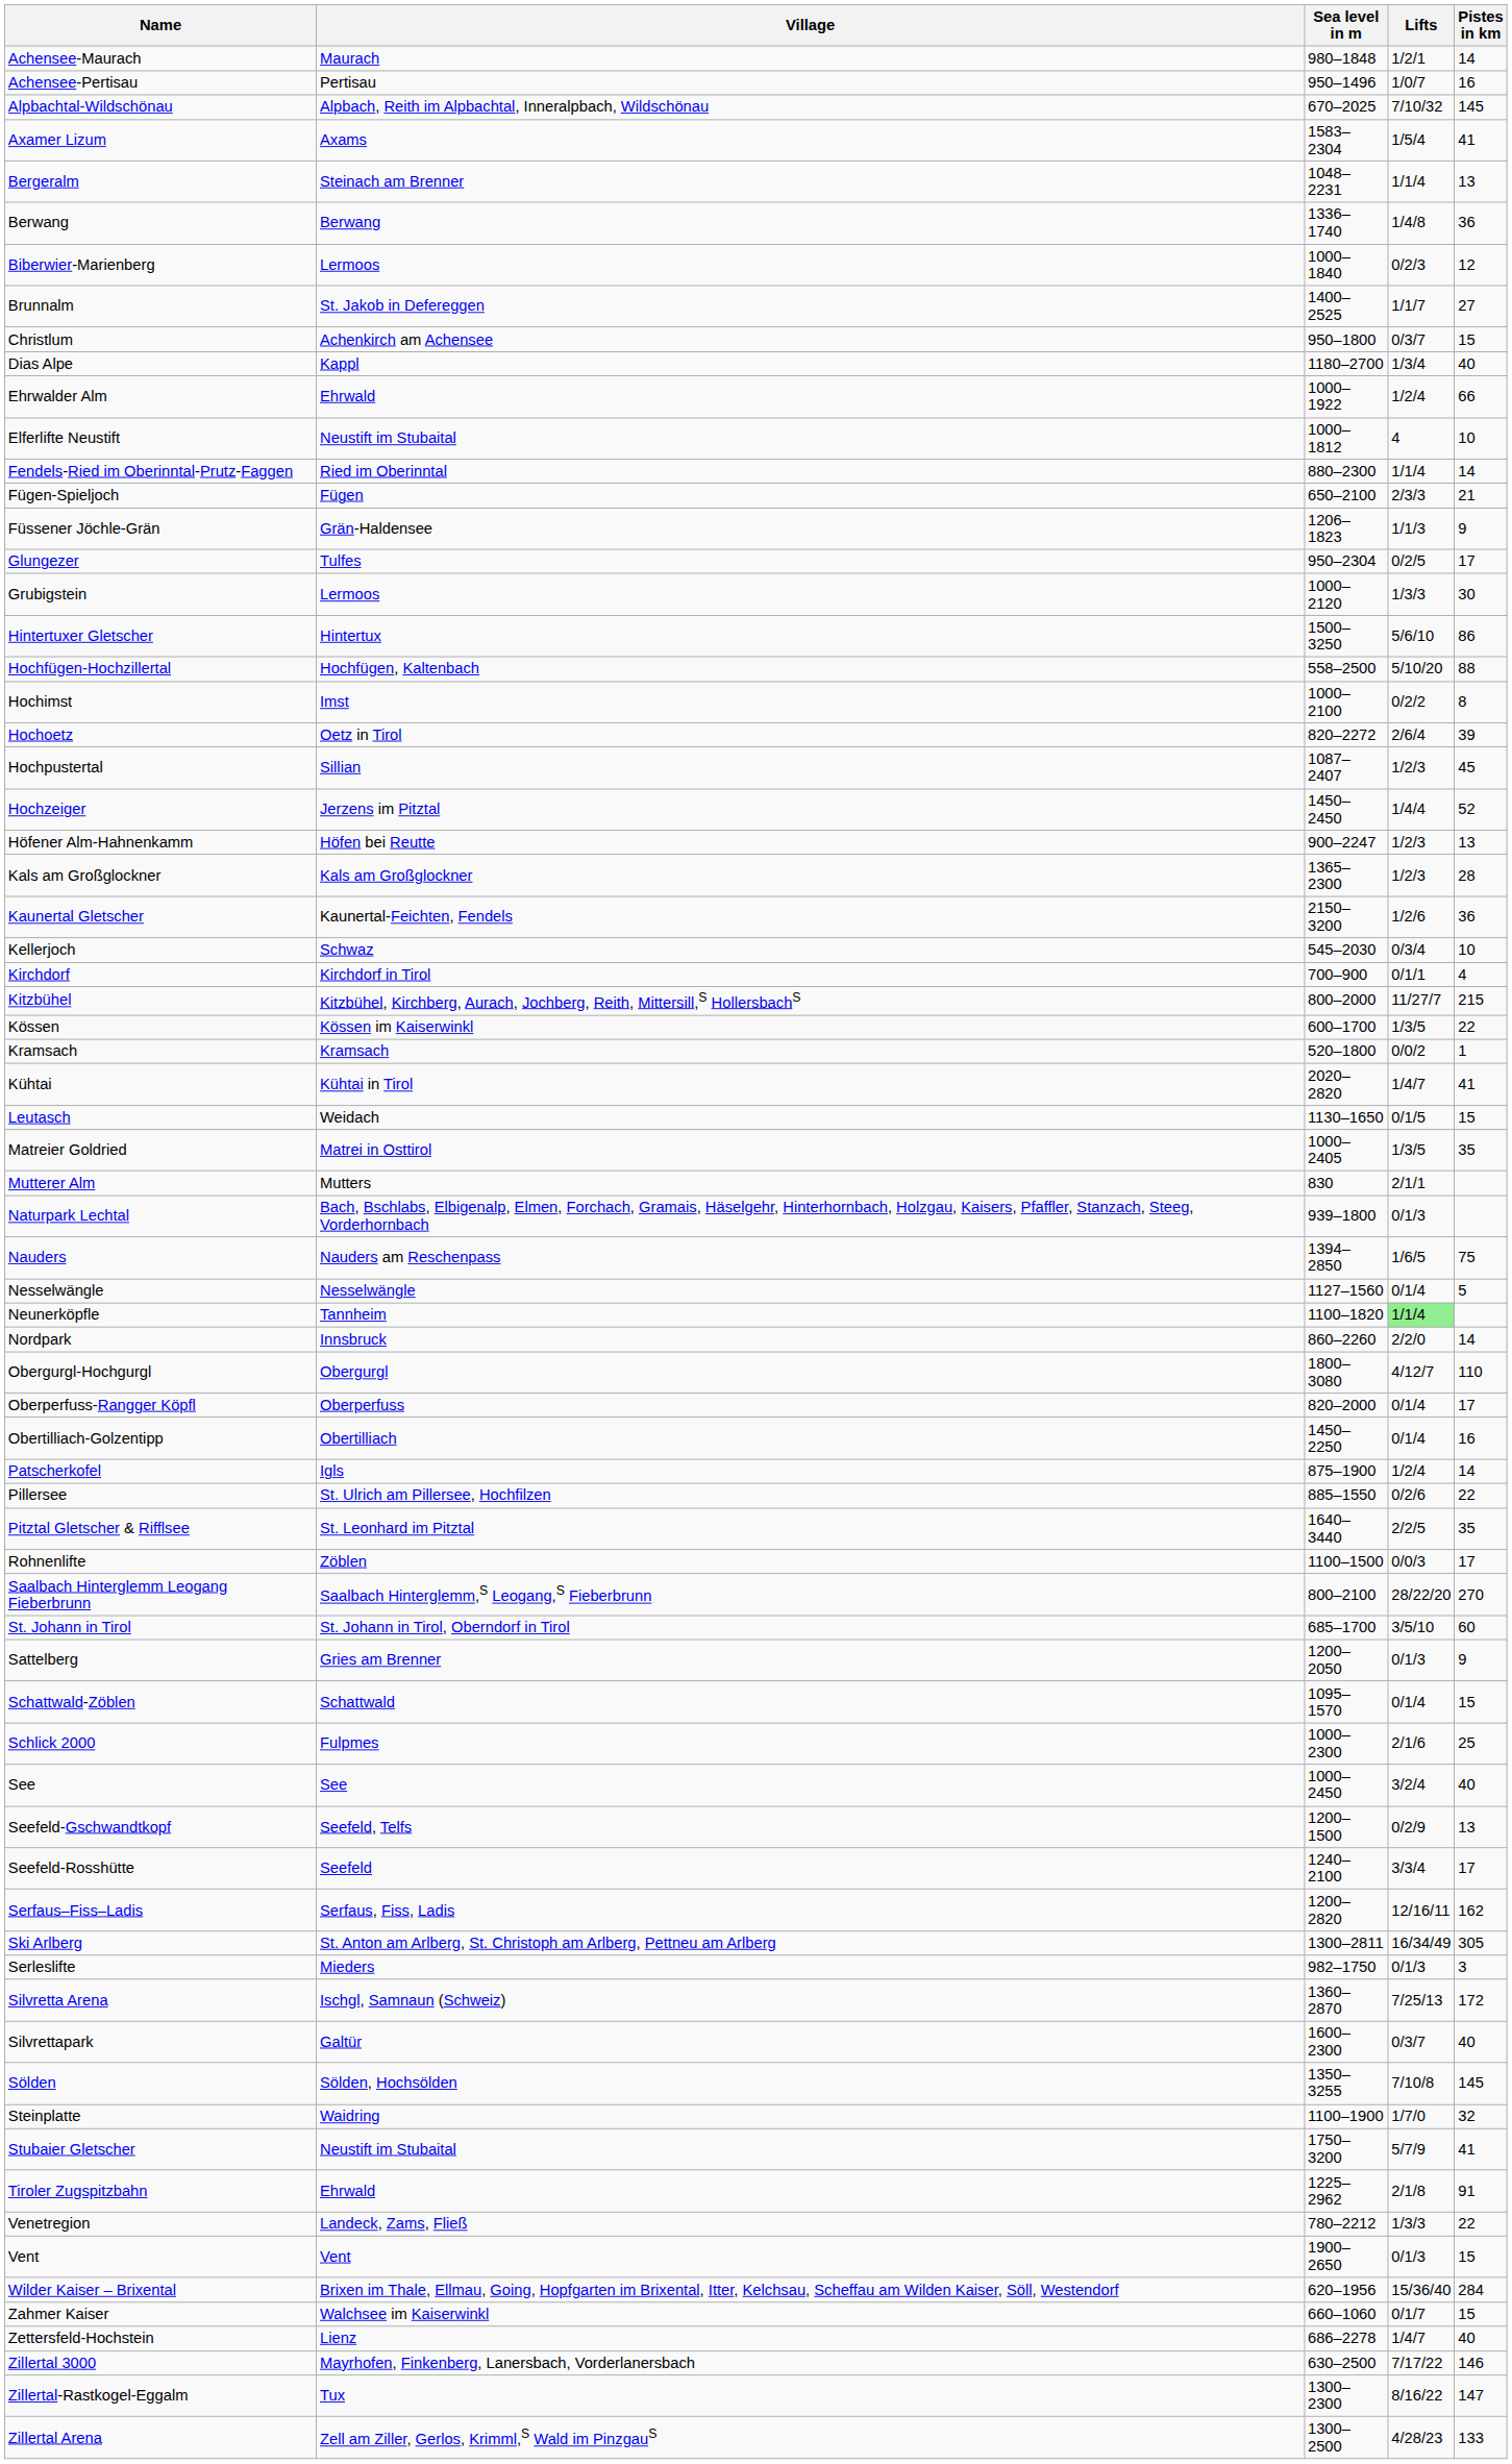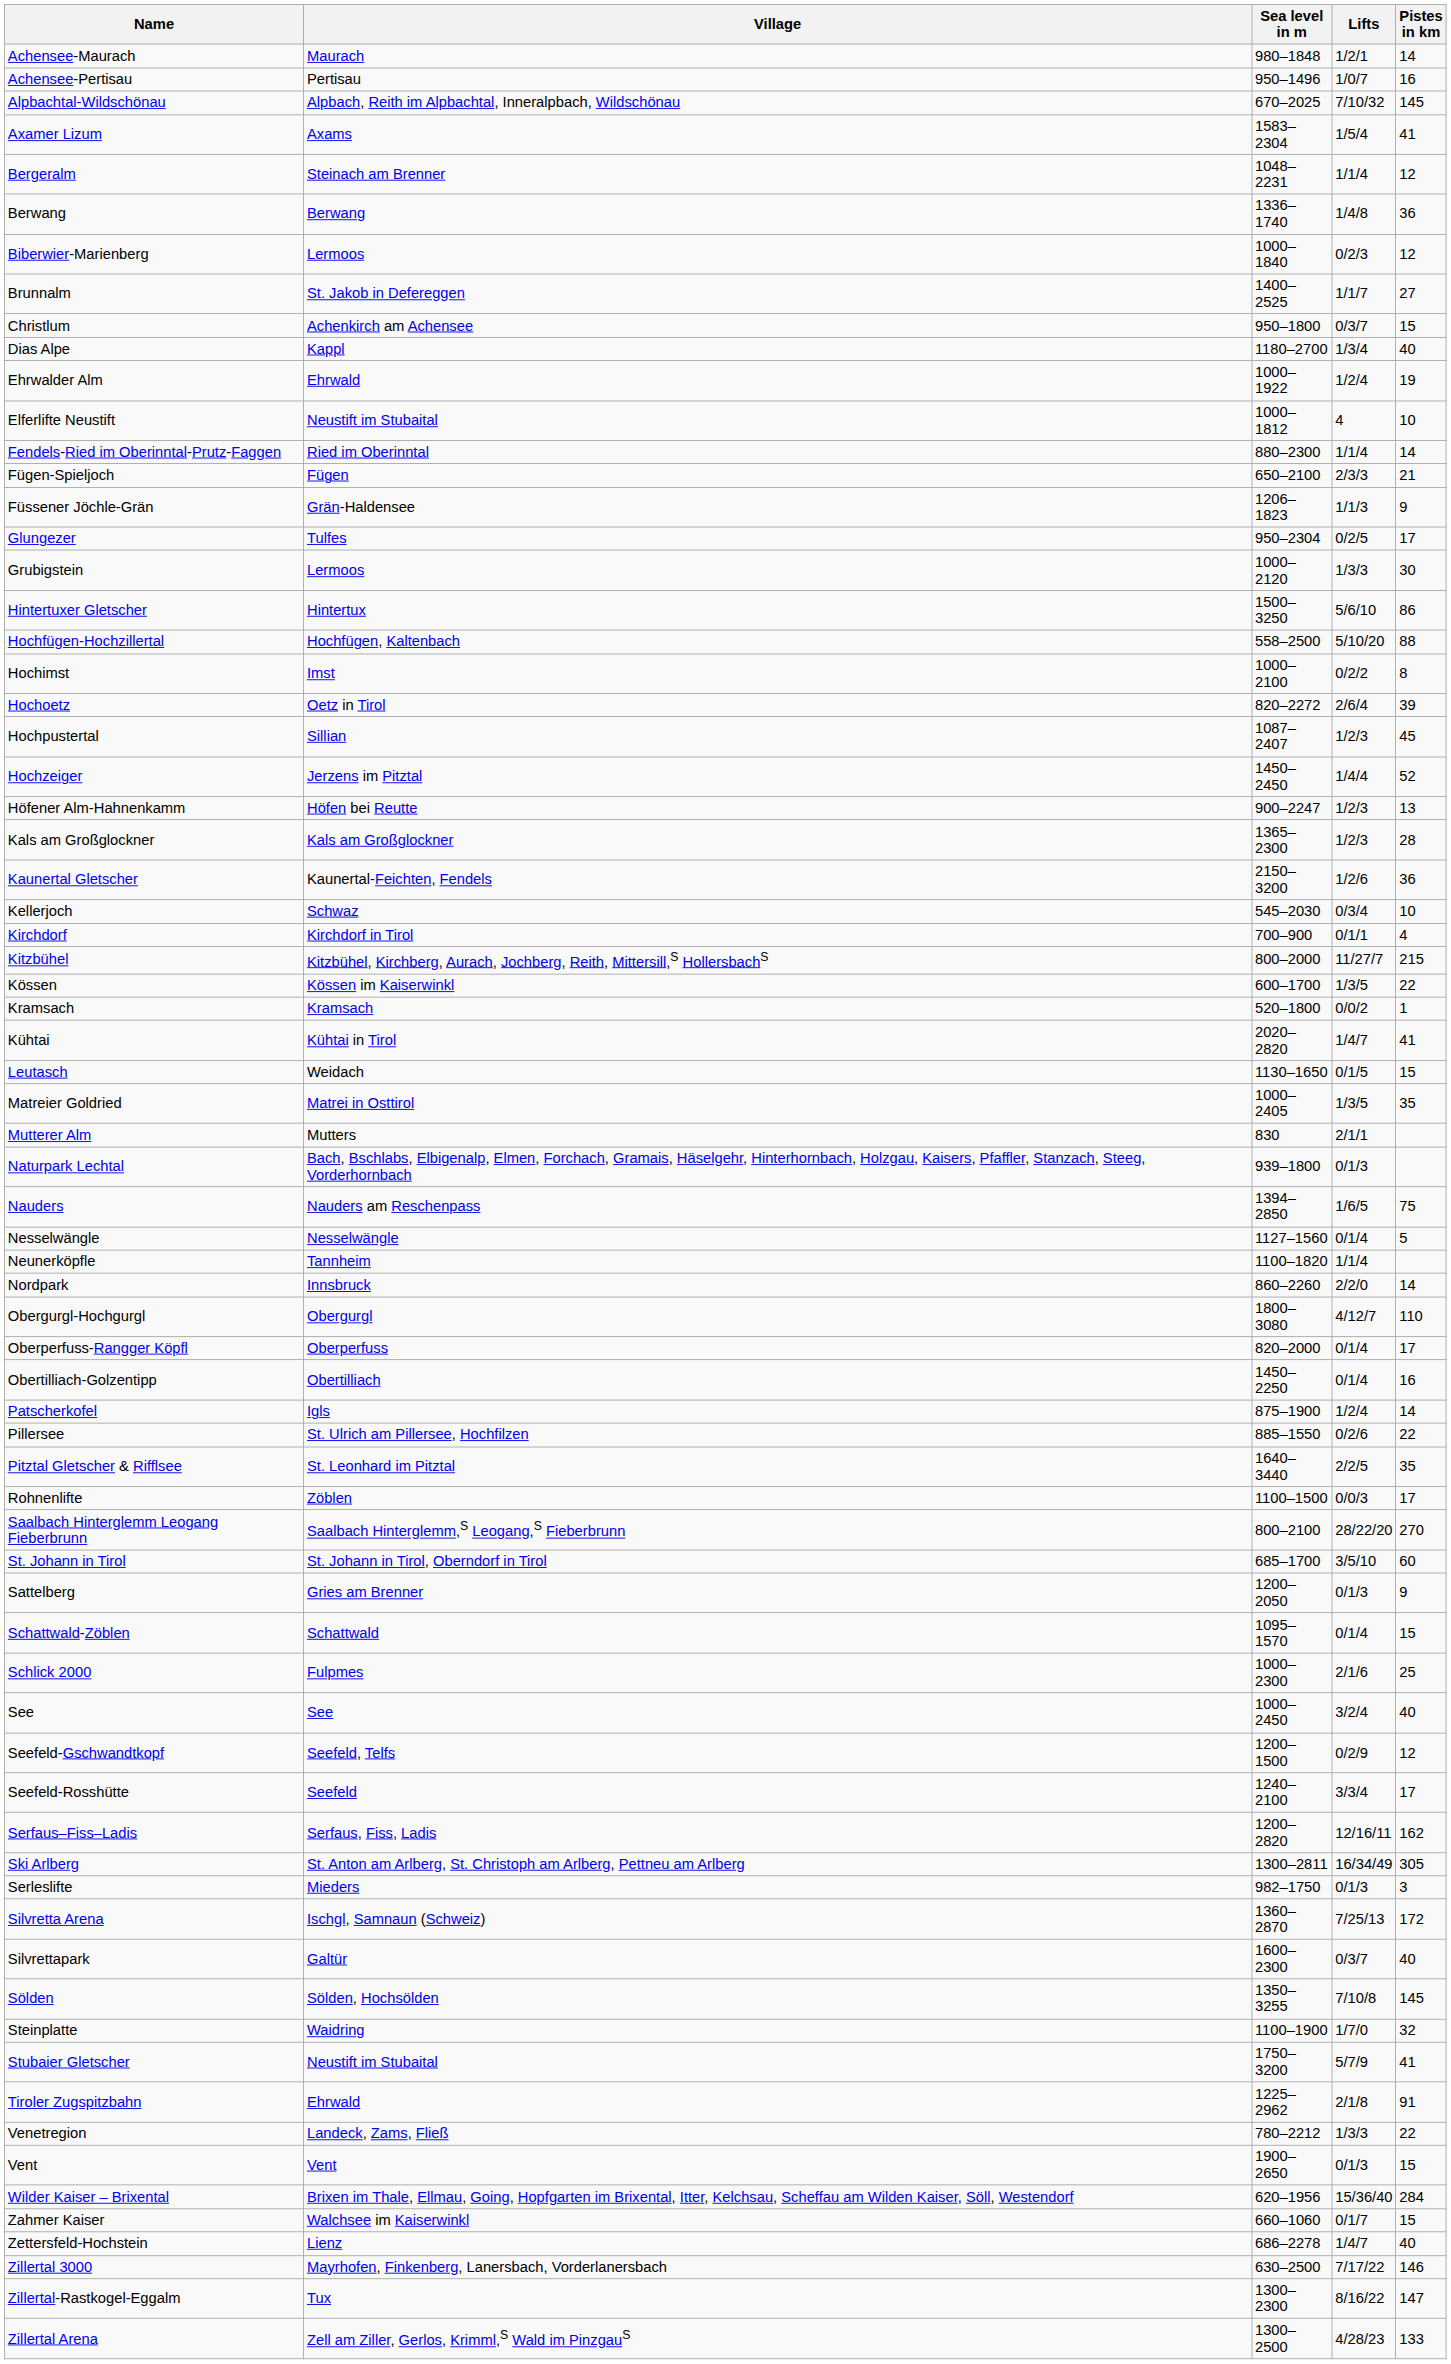Bergeralm | Pistes in km: 13 -> 12
Ehrwalder Alm | Pistes in km: 66 -> 19
Neunerköpfle | Lifts: lightgreen background -> no background
Seefeld-Gschwandtkopf | Pistes in km: 13 -> 12
